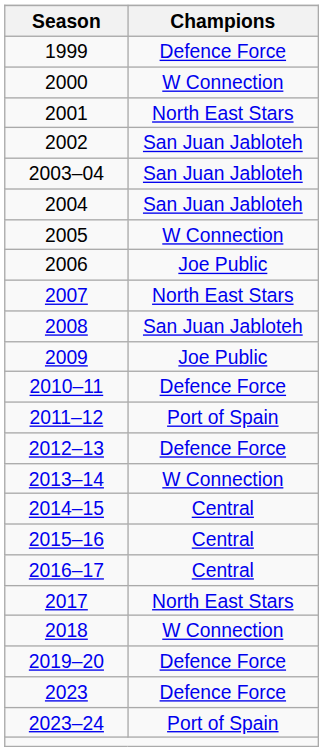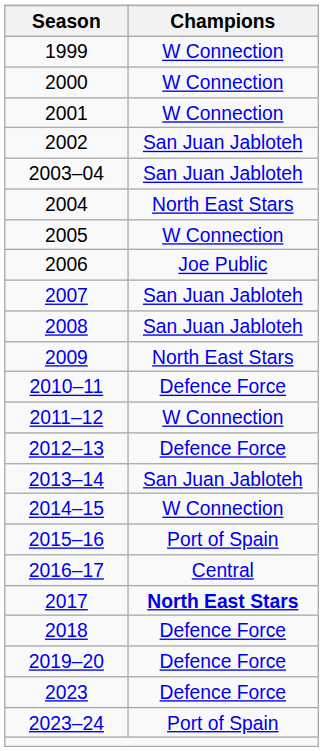1999 | Champions: Defence Force -> W Connection
2001 | Champions: North East Stars -> W Connection
2004 | Champions: San Juan Jabloteh -> North East Stars
2007 | Champions: North East Stars -> San Juan Jabloteh
2009 | Champions: Joe Public -> North East Stars
2011–12 | Champions: Port of Spain -> W Connection
2013–14 | Champions: W Connection -> San Juan Jabloteh
2014–15 | Champions: Central -> W Connection
2015–16 | Champions: Central -> Port of Spain
2017 | Champions: normal -> bold
2018 | Champions: W Connection -> Defence Force
